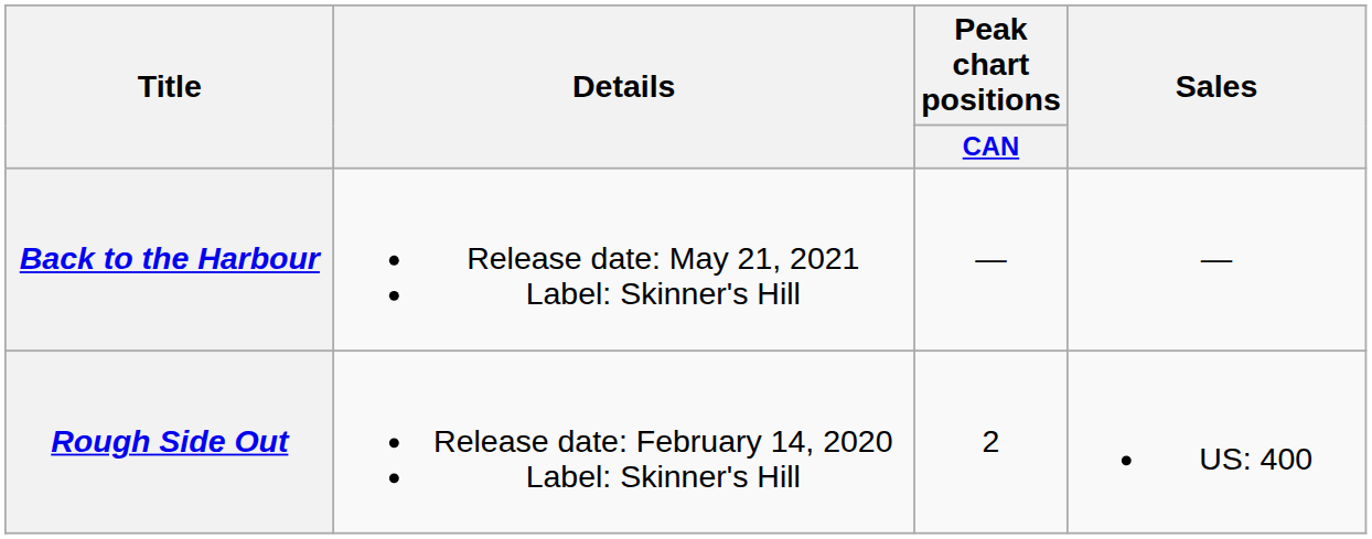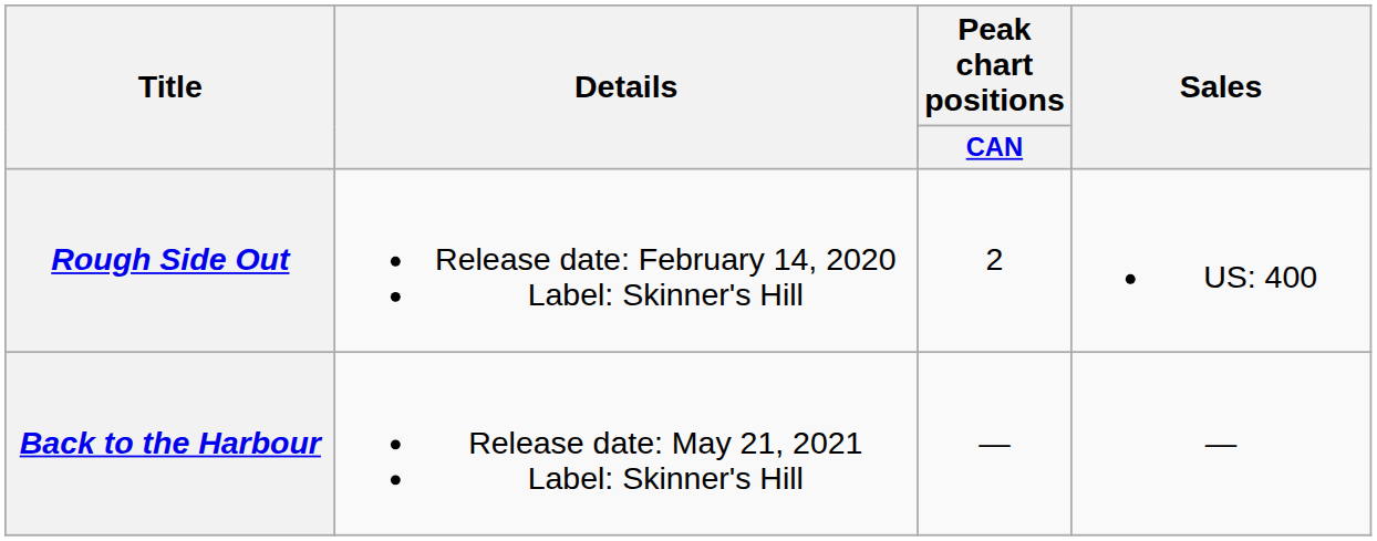rows swapped: Rough Side Out <-> Back to the Harbour
